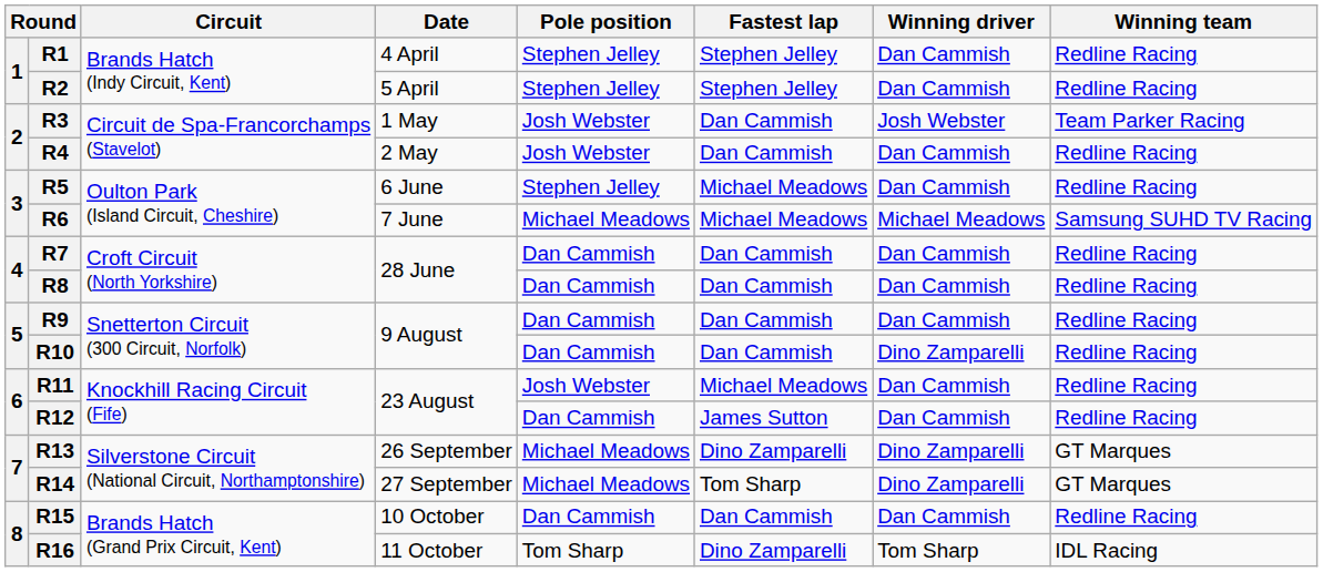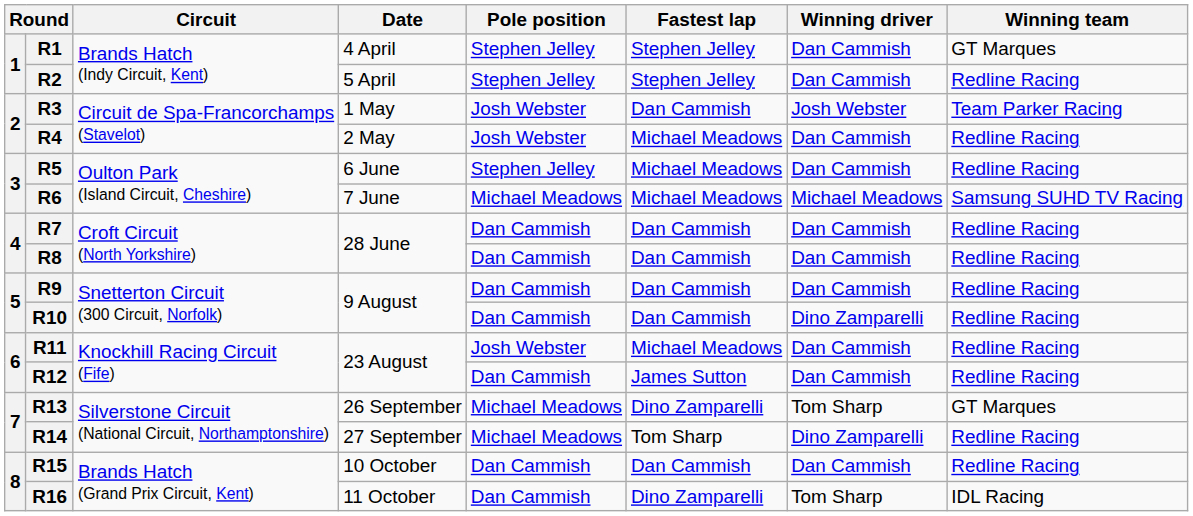R1 | Winning team: Redline Racing -> GT Marques
R4 | Fastest lap: Dan Cammish -> Michael Meadows
R13 | Winning driver: Dino Zamparelli -> Tom Sharp
R14 | Winning team: GT Marques -> Redline Racing
R16 | Pole position: Tom Sharp -> Dan Cammish
